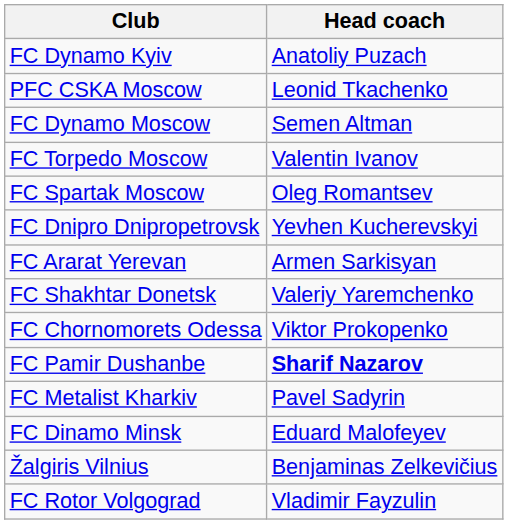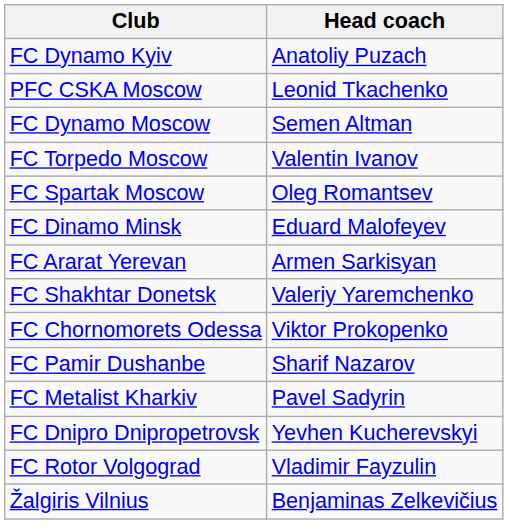rows swapped: FC Dnipro Dnipropetrovsk <-> FC Dinamo Minsk
FC Pamir Dushanbe | Head coach: bold -> normal
rows swapped: FC Rotor Volgograd <-> Žalgiris Vilnius
